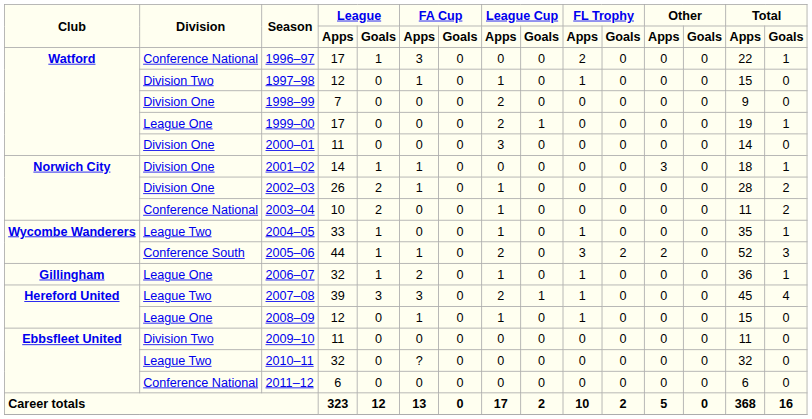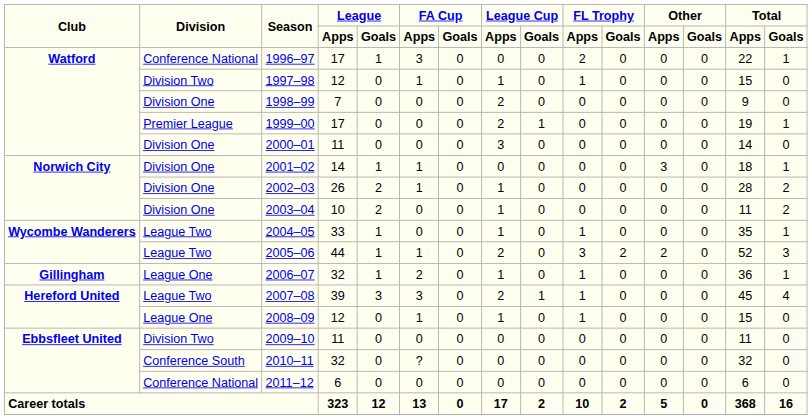1999–00 | Division: League One -> Premier League
2003–04 | Division: Conference National -> Division One
2005–06 | Division: Conference South -> League Two
2010–11 | Division: League Two -> Conference South
